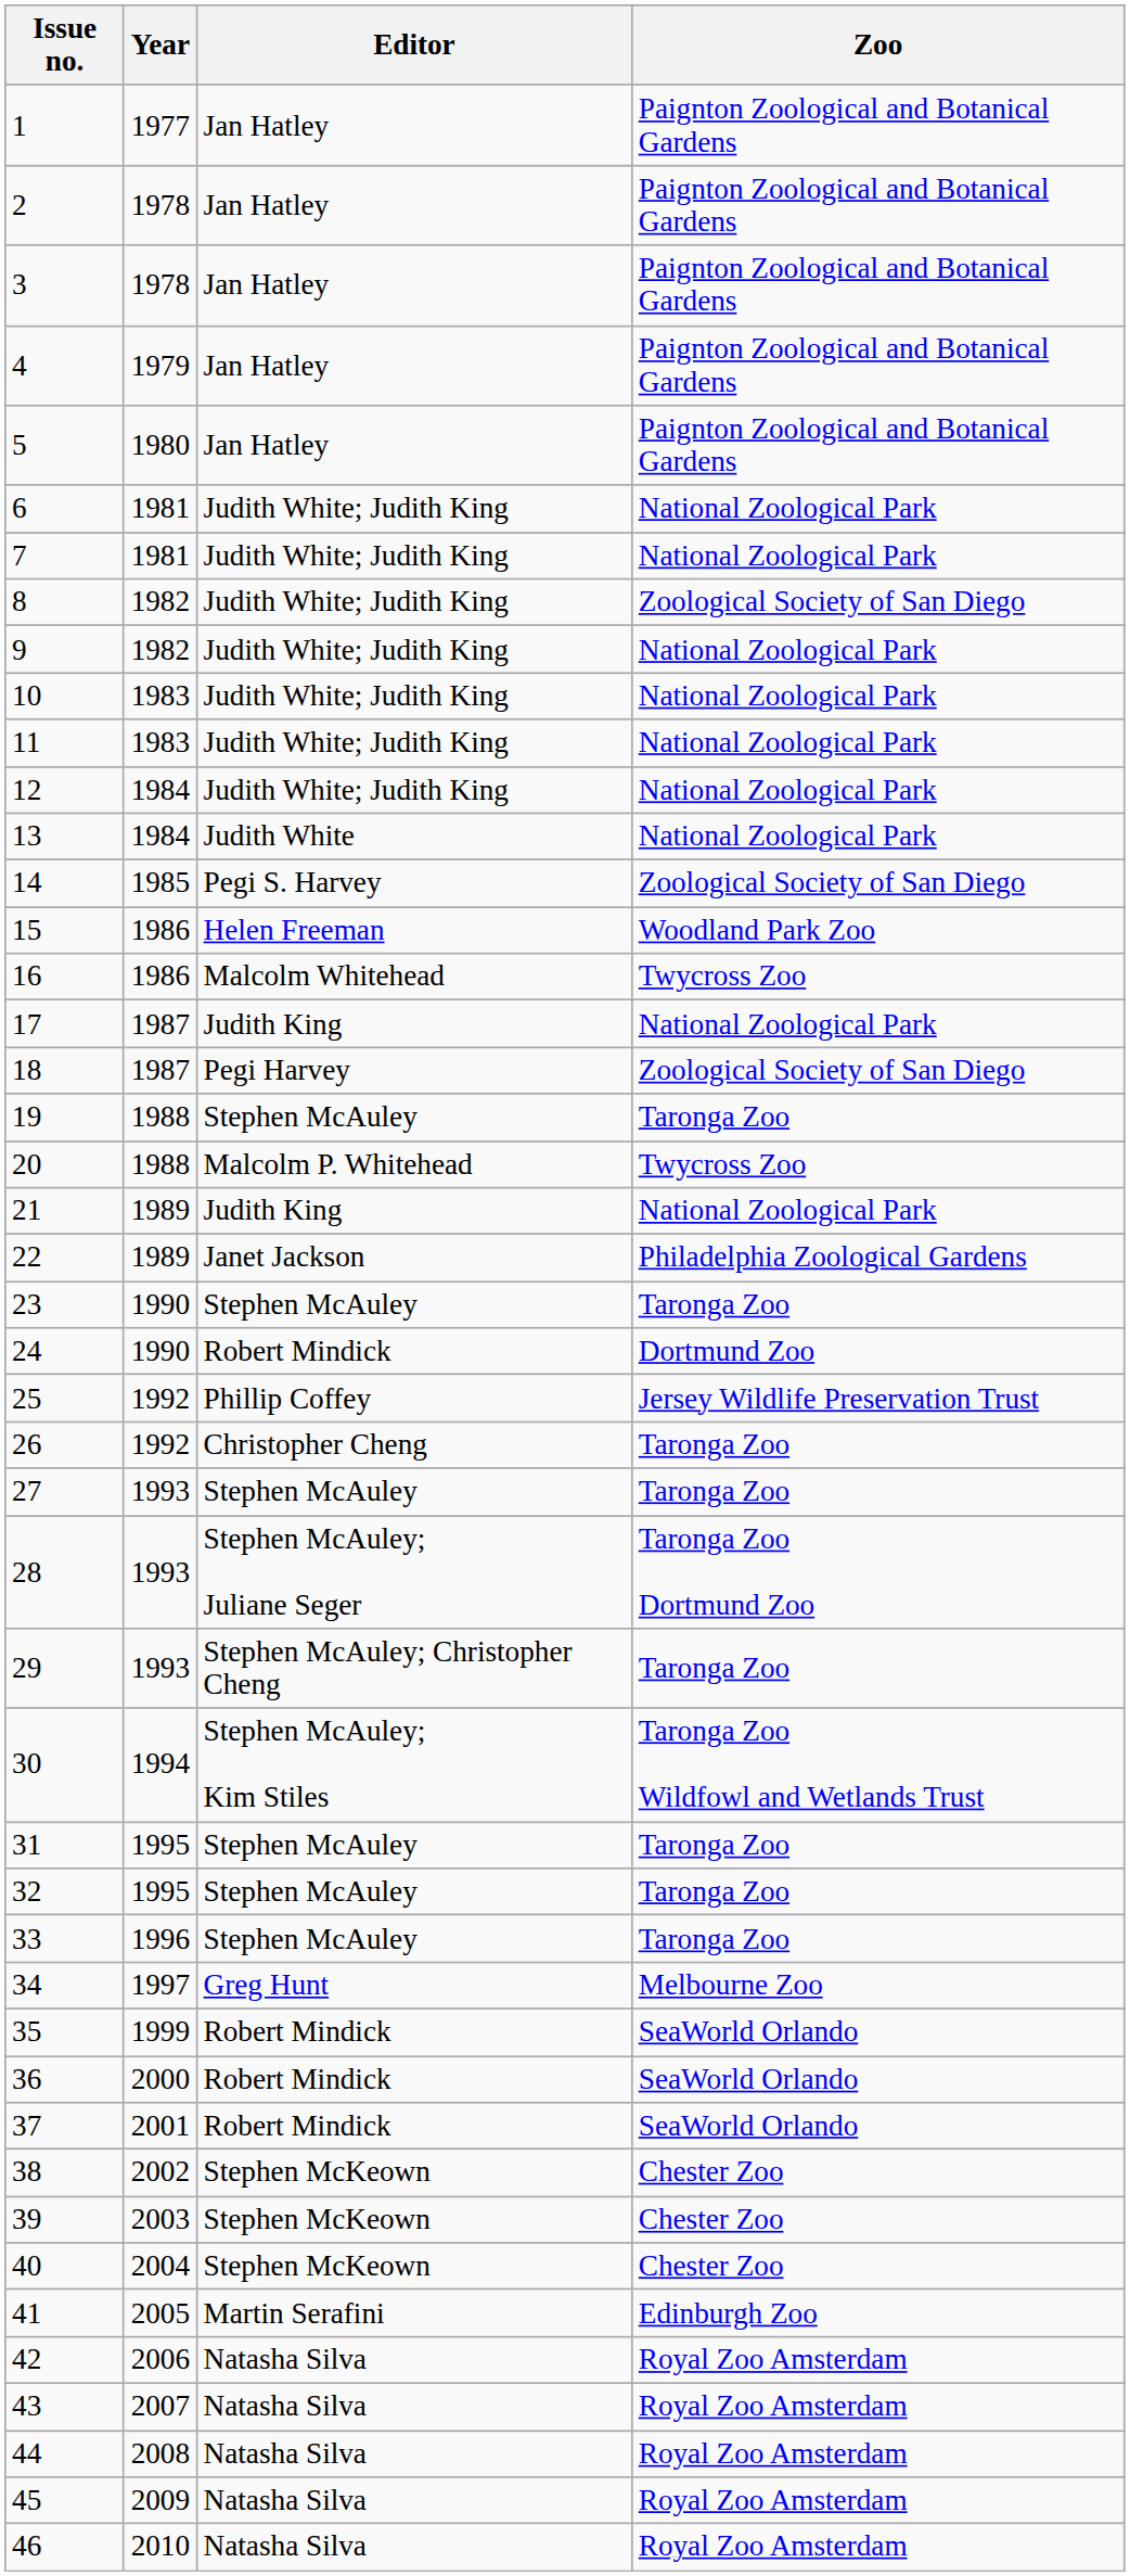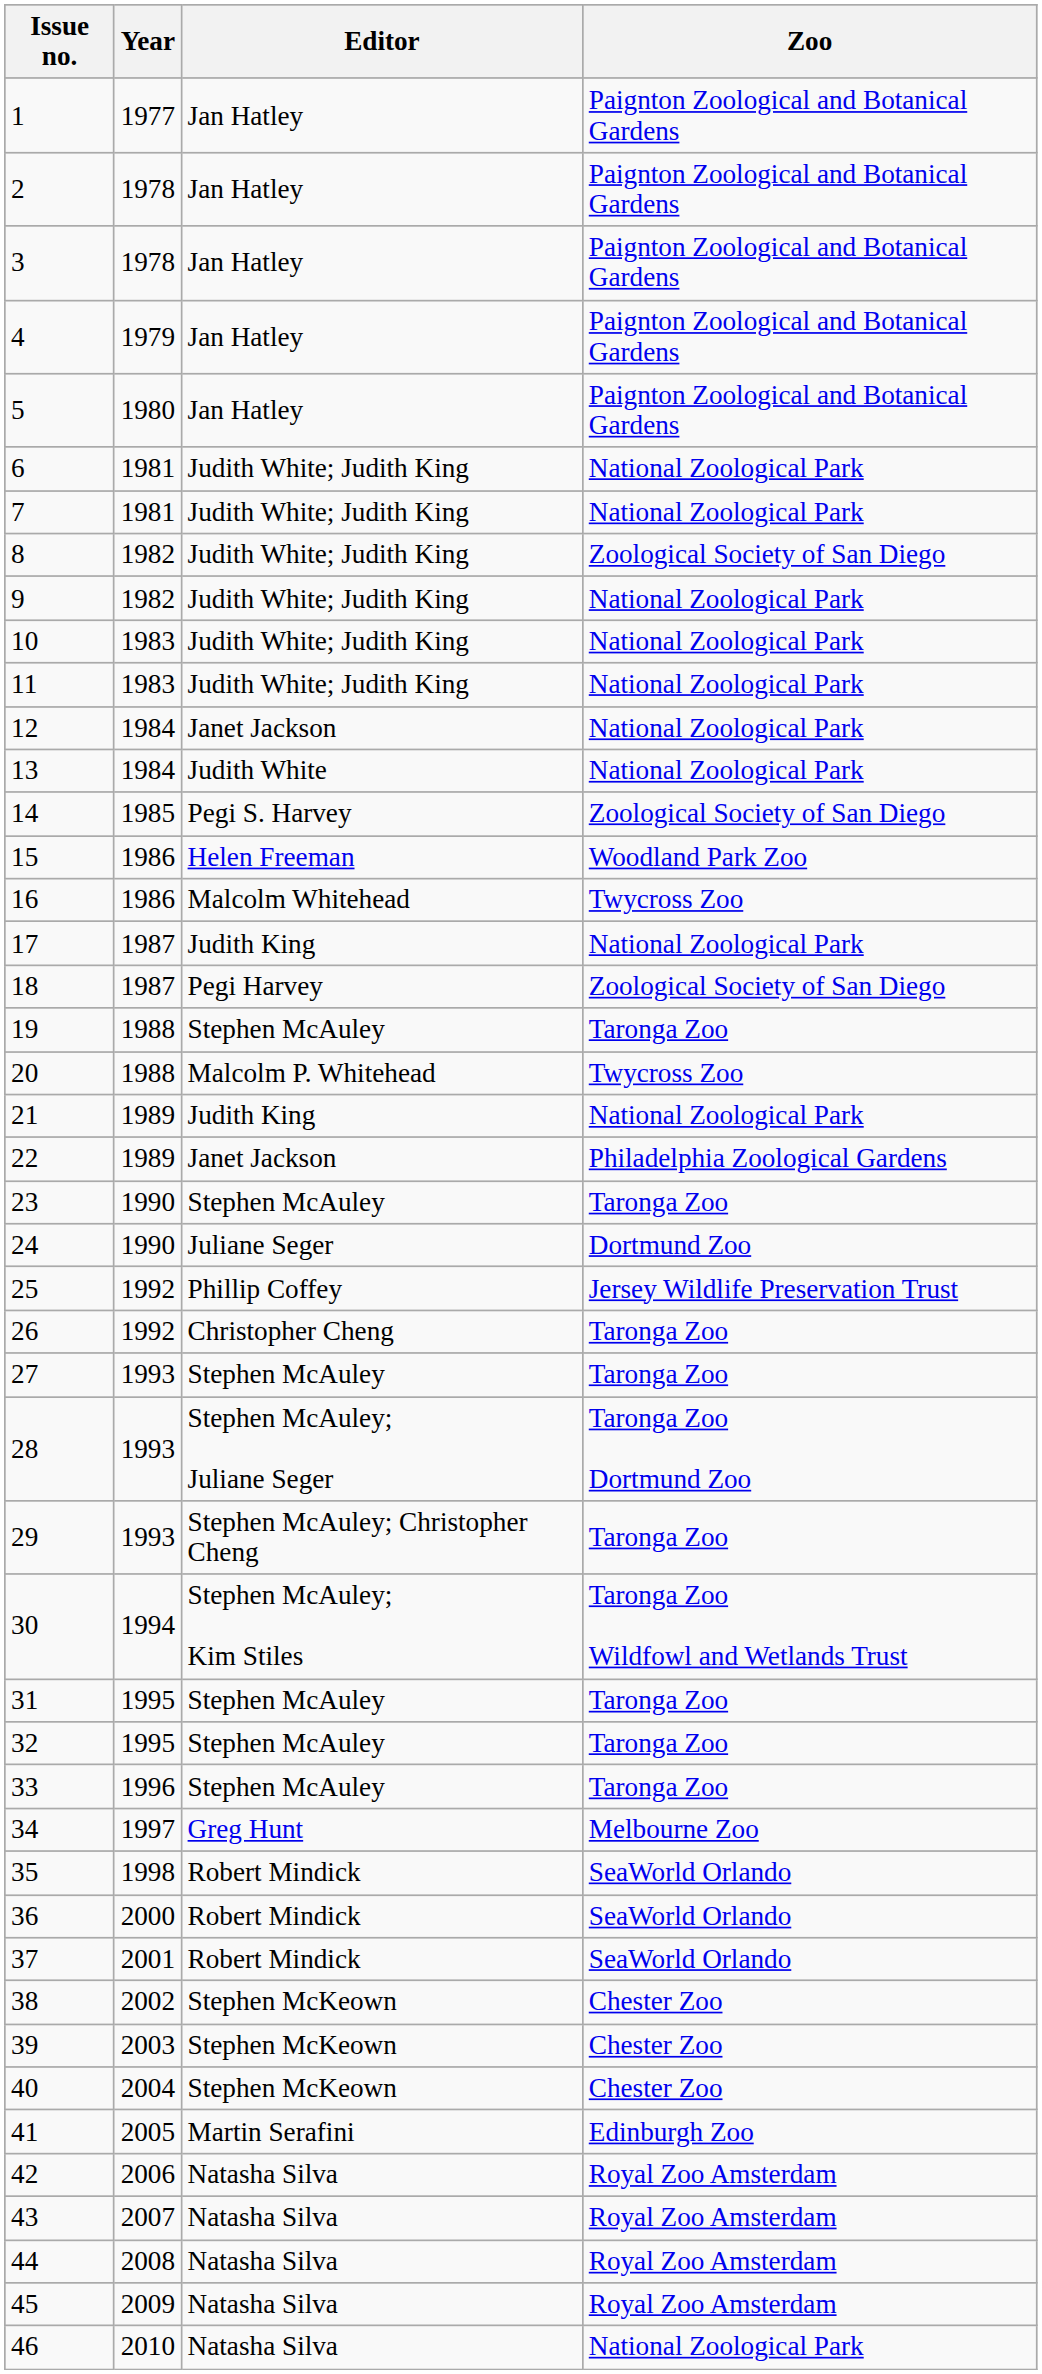12 | Editor: Judith White; Judith King -> Janet Jackson
24 | Editor: Robert Mindick -> Juliane Seger
35 | Year: 1999 -> 1998
46 | Zoo: Royal Zoo Amsterdam -> National Zoological Park
